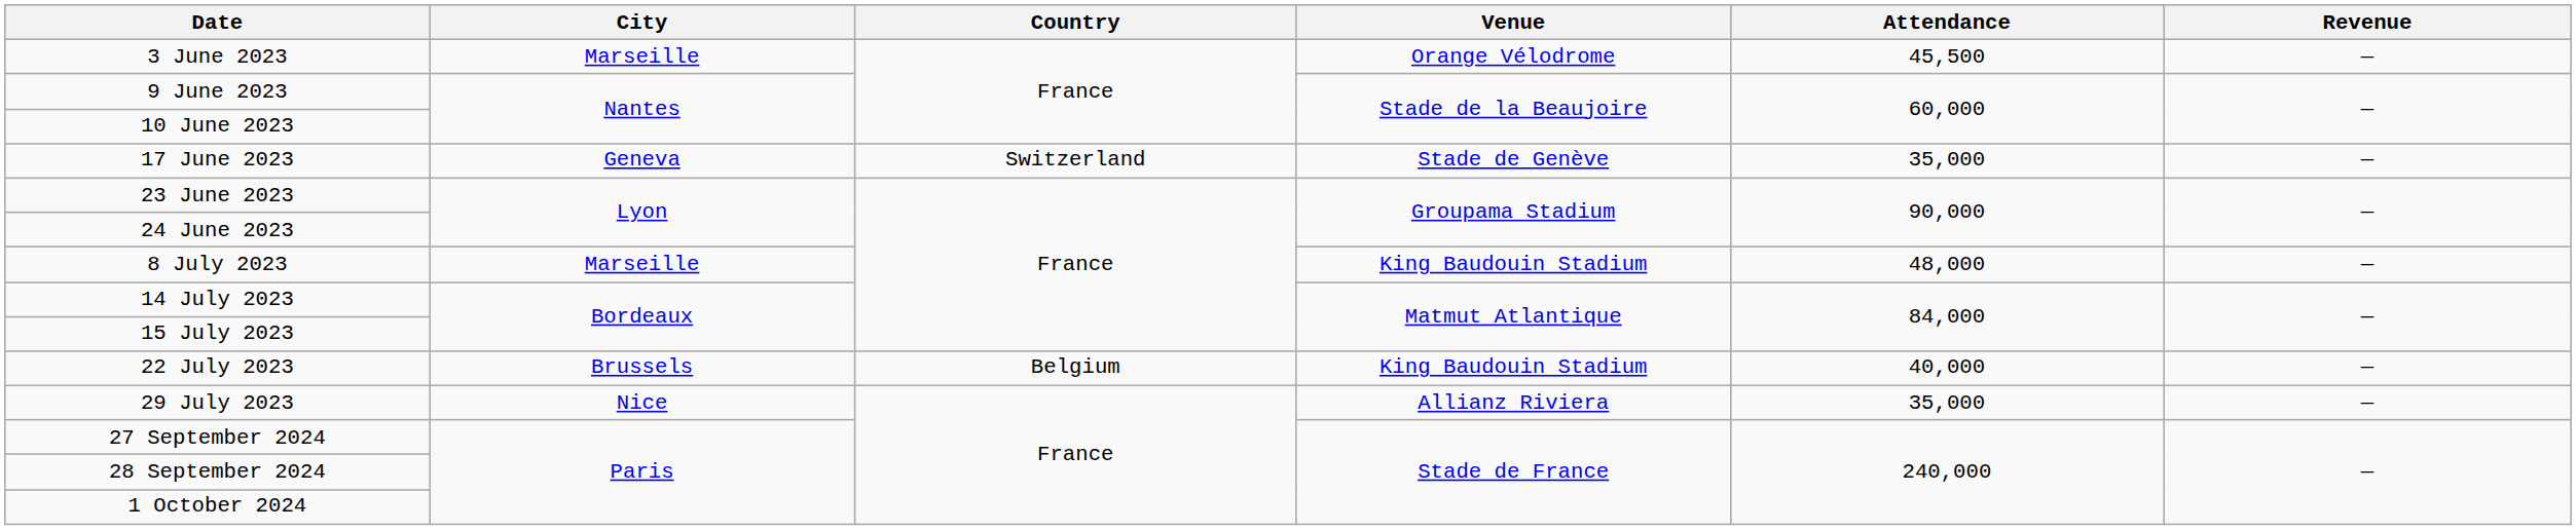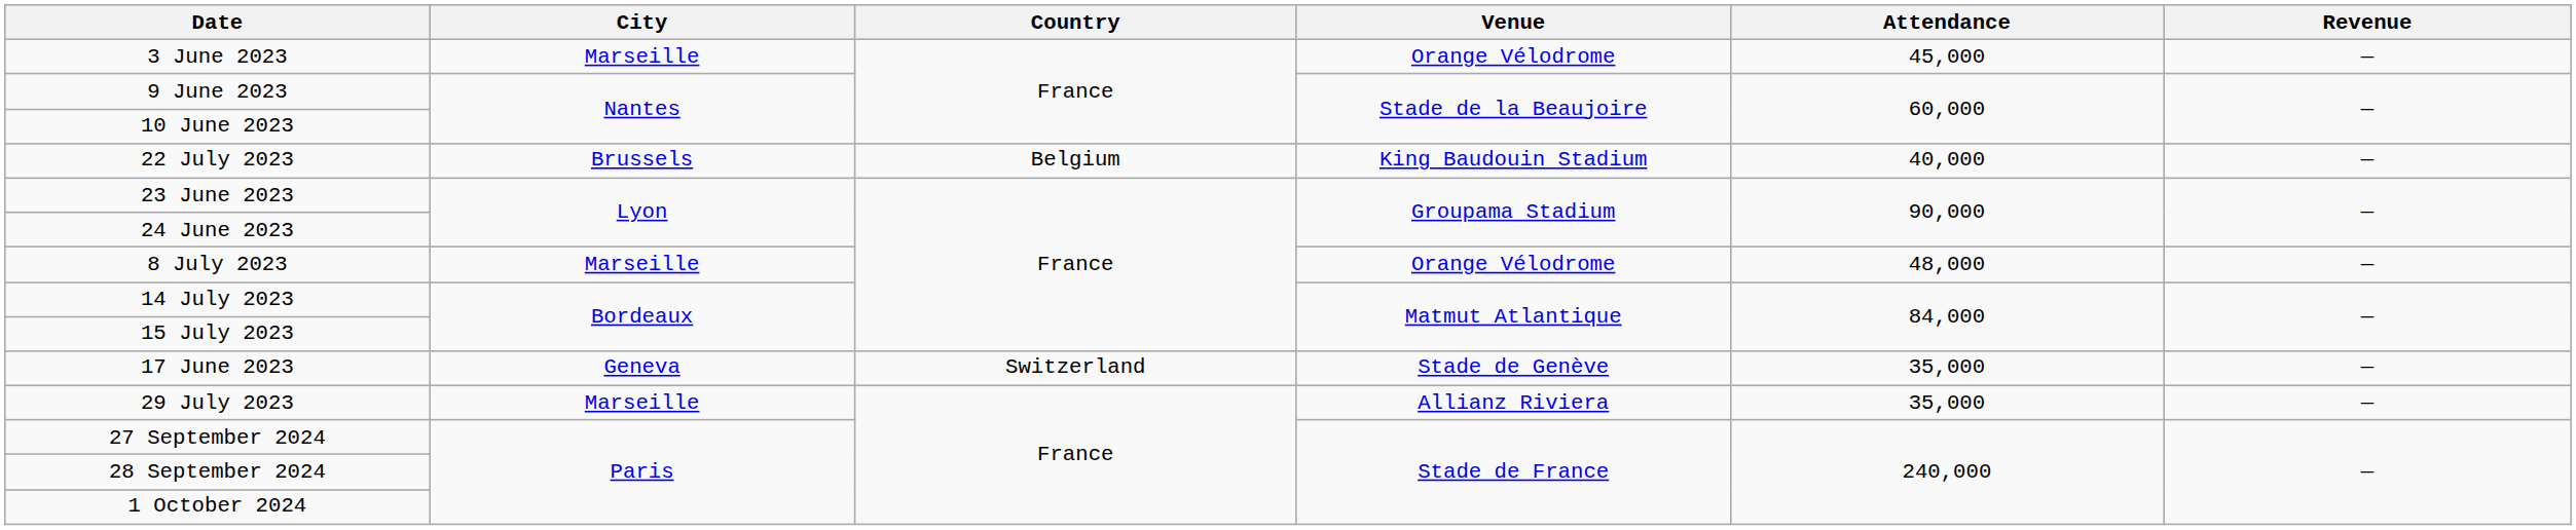3 June 2023 | Attendance: 45,500 -> 45,000
rows swapped: 17 June 2023 <-> 22 July 2023
8 July 2023 | Venue: King Baudouin Stadium -> Orange Vélodrome
29 July 2023 | City: Nice -> Marseille
